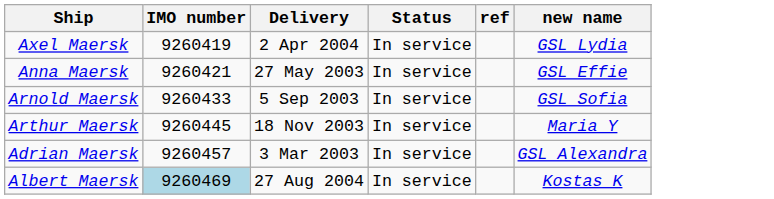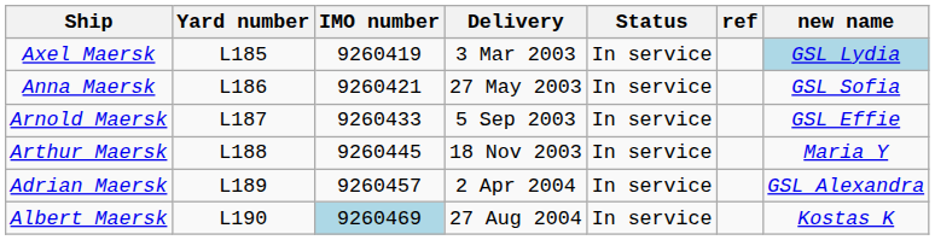+ column: Yard number | L185 | L186 | L187 | L188 | L189 | L190
Axel Maersk | Delivery: 2 Apr 2004 -> 3 Mar 2003
Axel Maersk | new name: no background -> lightblue background
Anna Maersk | new name: GSL Effie -> GSL Sofia
Arnold Maersk | new name: GSL Sofia -> GSL Effie
Adrian Maersk | Delivery: 3 Mar 2003 -> 2 Apr 2004
